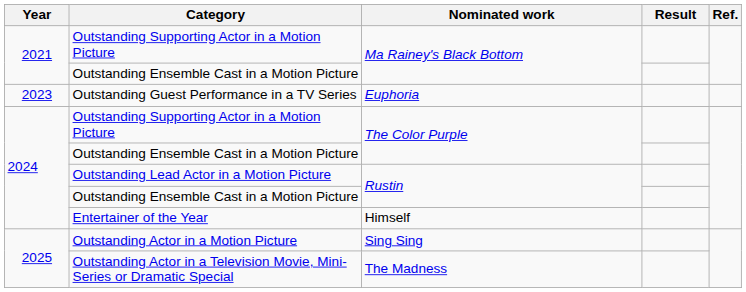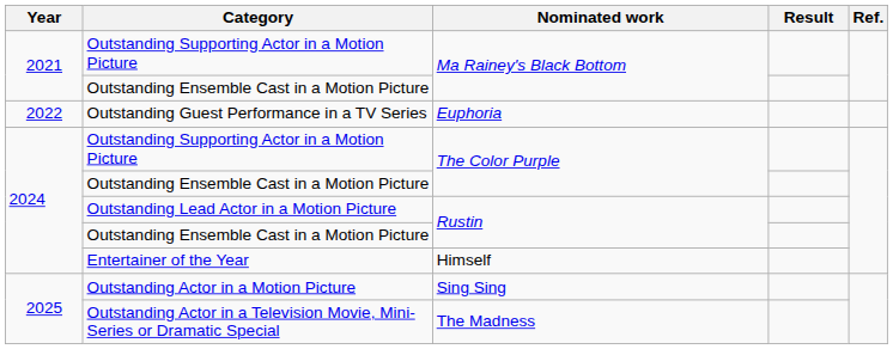Outstanding Guest Performance in a TV Series | Year: 2023 -> 2022
